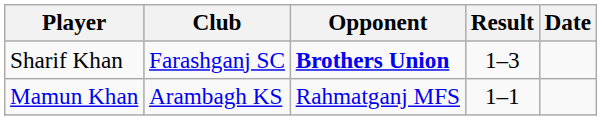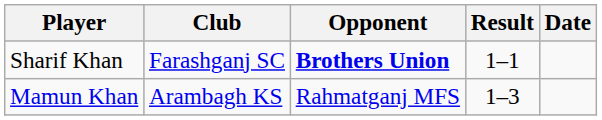Sharif Khan | Result: 1–3 -> 1–1
Mamun Khan | Result: 1–1 -> 1–3
